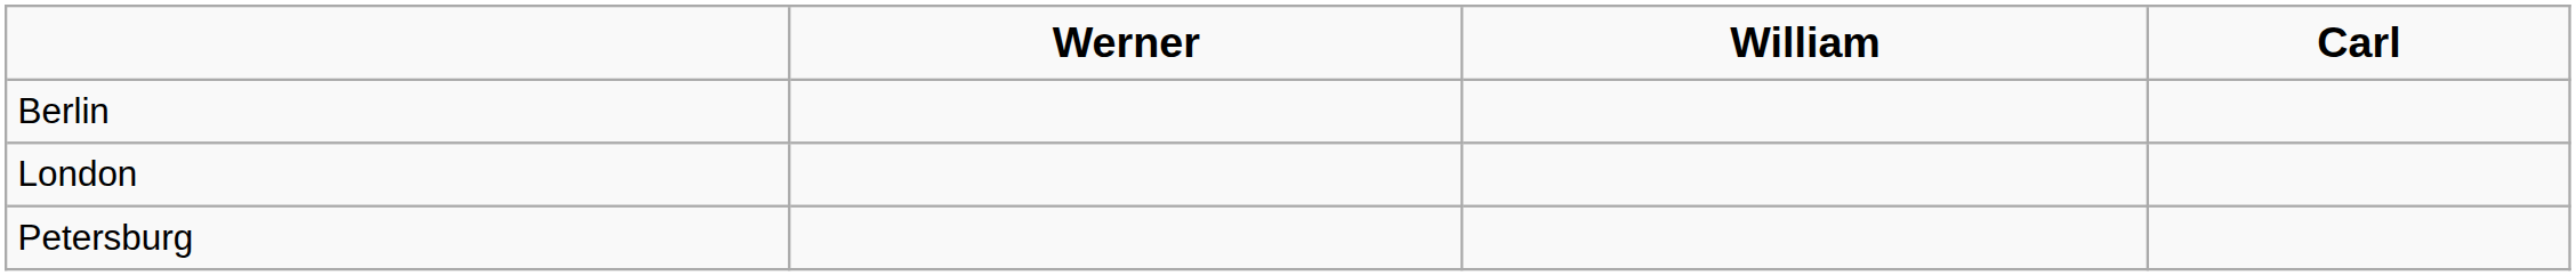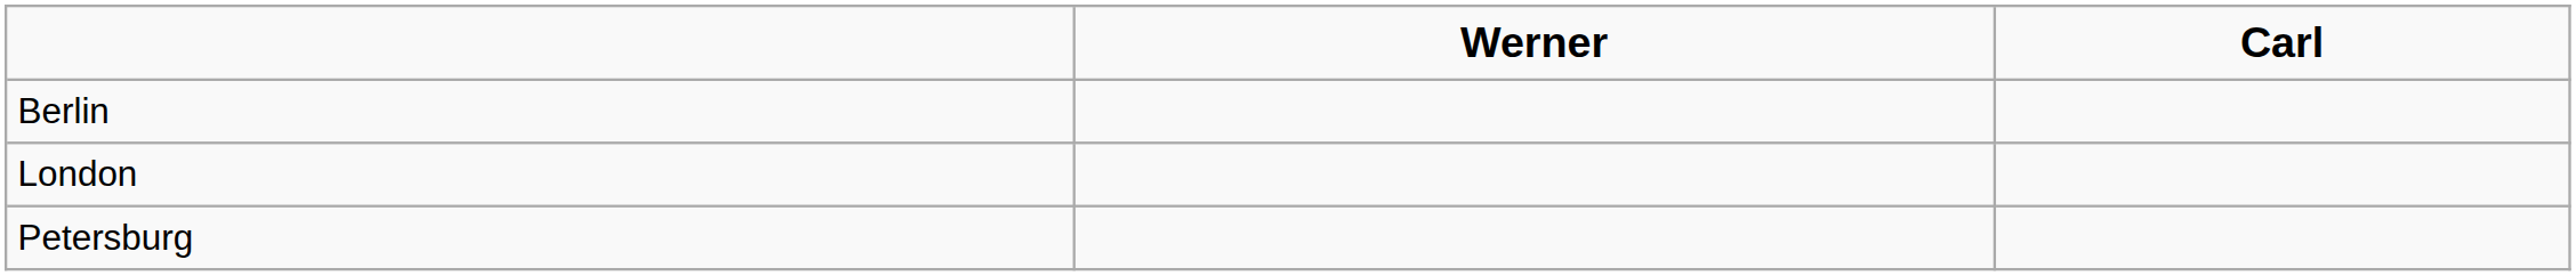- column: William
